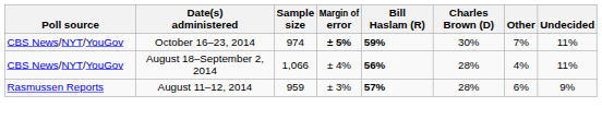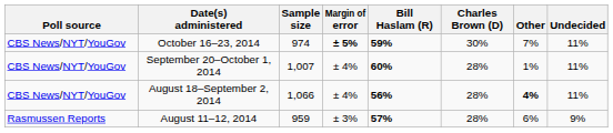+ row: CBS News/NYT/YouGov | September 20–October 1, 2014 | 1,007 | ± 4% | 60% | 28% | 1% | 11%
August 18–September 2, 2014 | Other: normal -> bold
